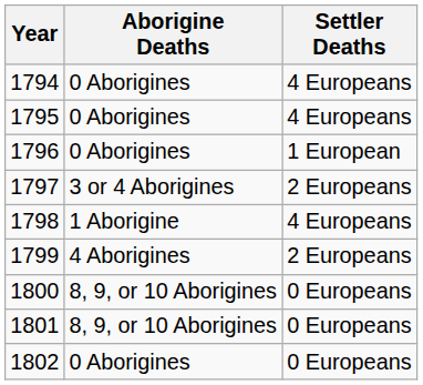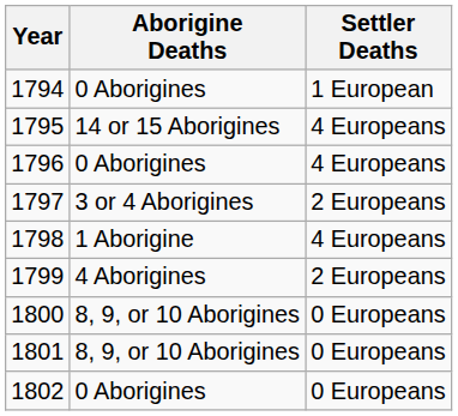1794 | Settler Deaths: 4 Europeans -> 1 European
1795 | Aborigine Deaths: 0 Aborigines -> 14 or 15 Aborigines
1796 | Settler Deaths: 1 European -> 4 Europeans
